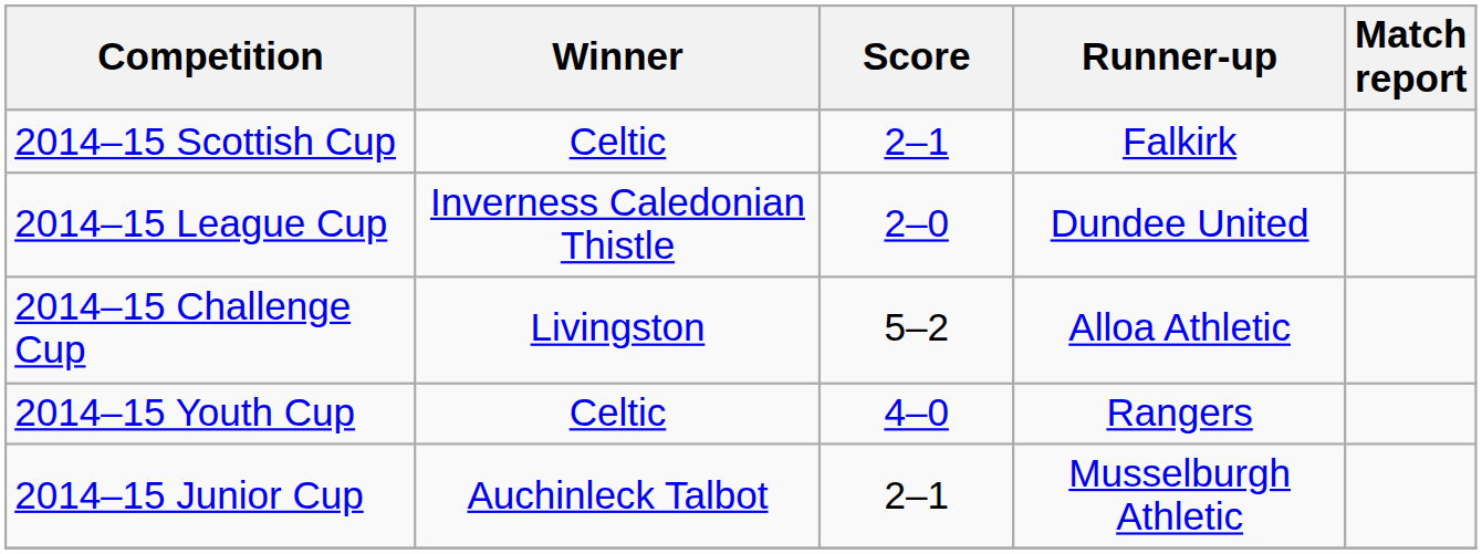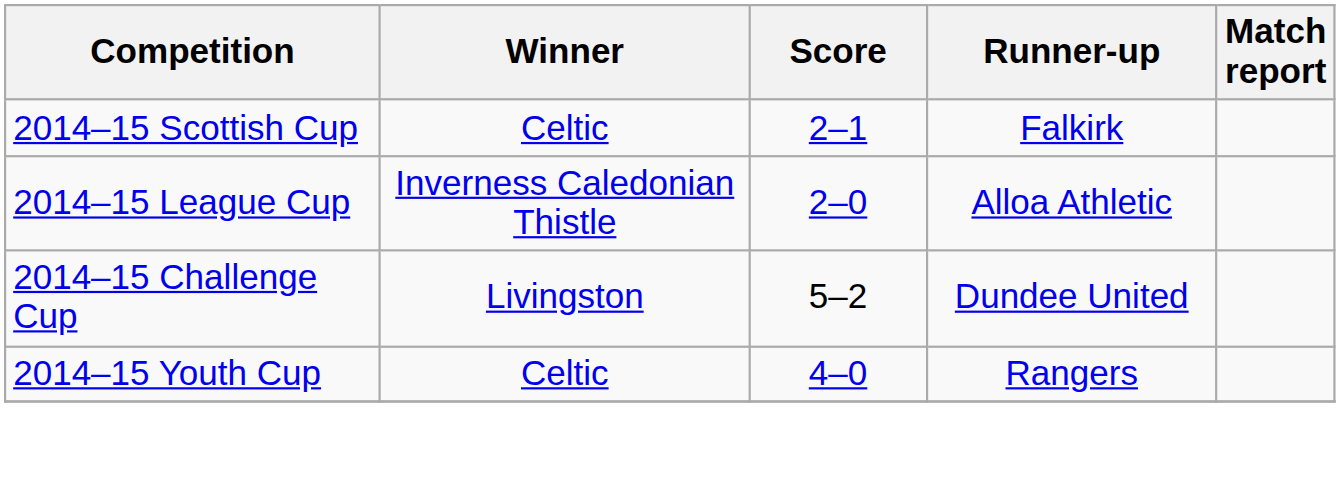2014–15 League Cup | Runner-up: Dundee United -> Alloa Athletic
2014–15 Challenge Cup | Runner-up: Alloa Athletic -> Dundee United
- row: 2014–15 Junior Cup | Auchinleck Talbot | 2–1 | Musselburgh Athletic
